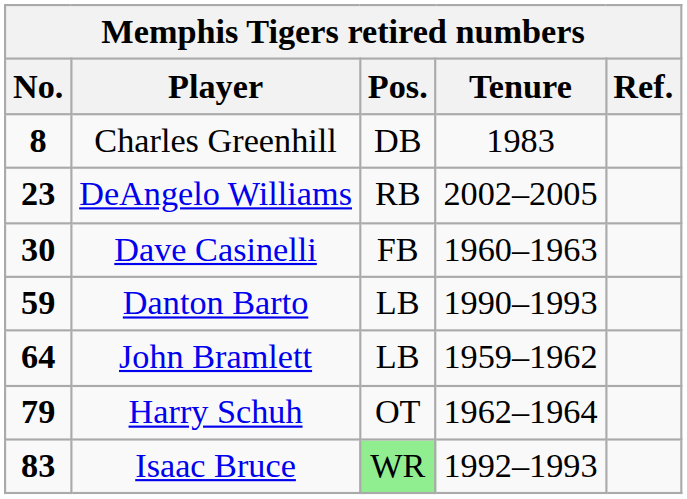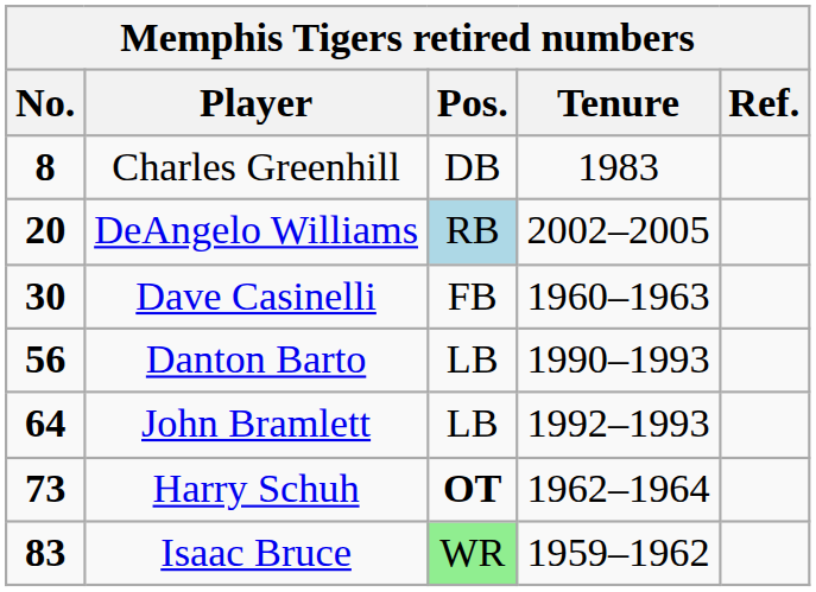DeAngelo Williams | No.: 23 -> 20
DeAngelo Williams | Pos.: no background -> lightblue background
Danton Barto | No.: 59 -> 56
John Bramlett | Tenure: 1959–1962 -> 1992–1993
Harry Schuh | No.: 79 -> 73
Harry Schuh | Pos.: normal -> bold
Isaac Bruce | Tenure: 1992–1993 -> 1959–1962
